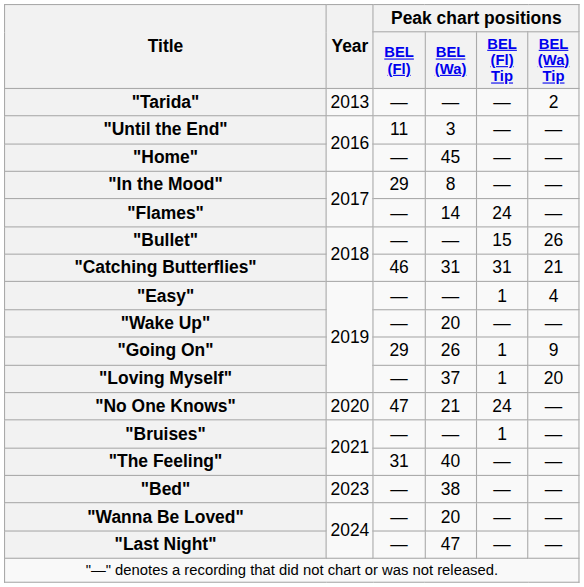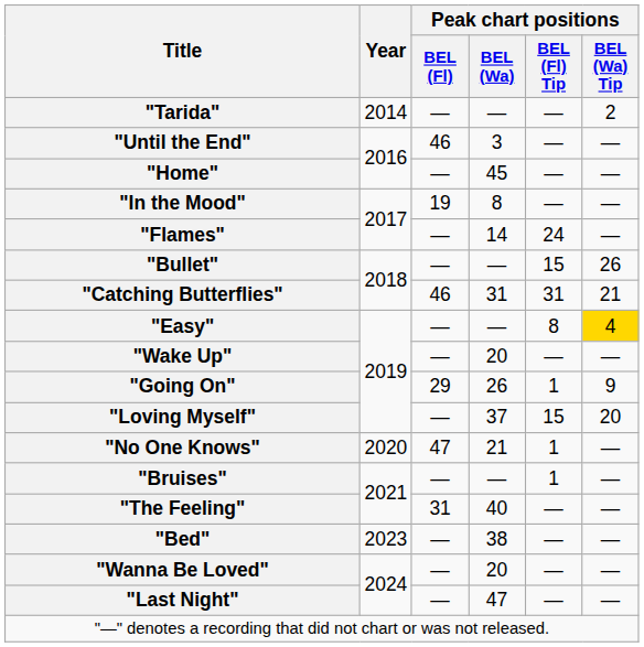"Tarida" | Year: 2013 -> 2014
"Until the End" | Peak chart positions / BEL (Fl): 11 -> 46
"In the Mood" | Peak chart positions / BEL (Fl): 29 -> 19
"Easy" | Peak chart positions / BEL (Fl) Tip: 1 -> 8
"Easy" | Peak chart positions / BEL (Wa) Tip: no background -> gold background
"Loving Myself" | Peak chart positions / BEL (Fl) Tip: 1 -> 15
"No One Knows" | Peak chart positions / BEL (Fl) Tip: 24 -> 1
